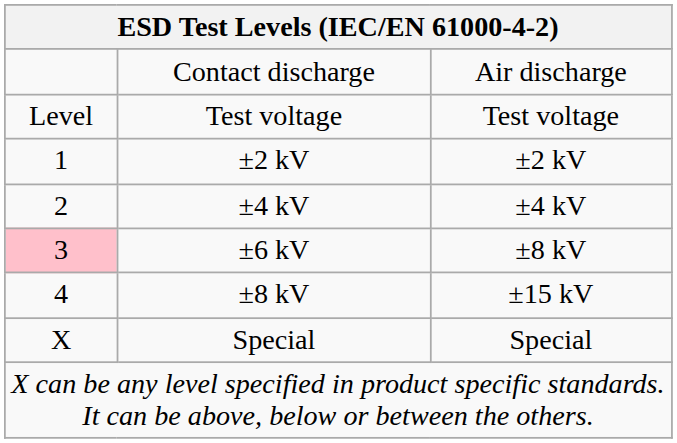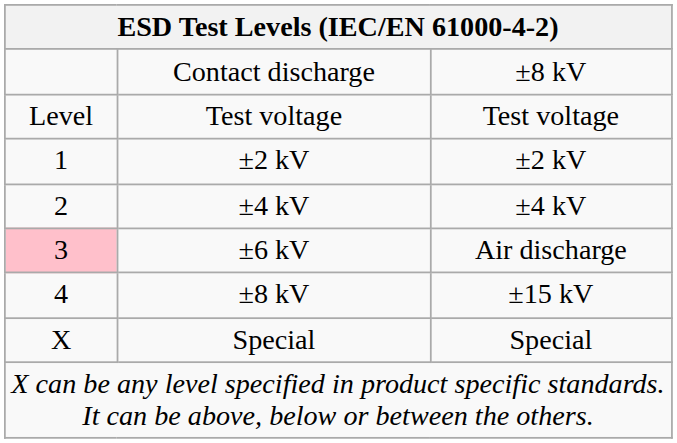Contact discharge | column 3: Air discharge -> ±8 kV
±6 kV | column 3: ±8 kV -> Air discharge
